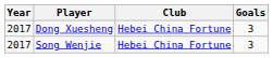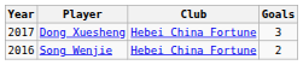Song Wenjie | Year: 2017 -> 2016
Song Wenjie | Goals: 3 -> 2
